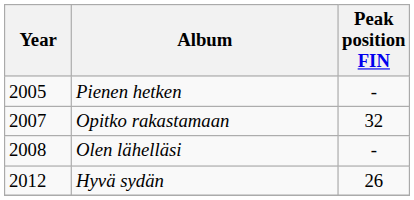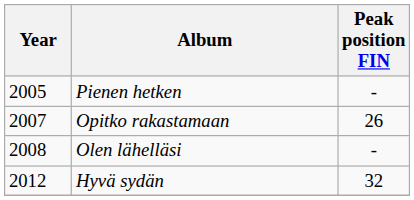Opitko rakastamaan | Peak position FIN: 32 -> 26
Hyvä sydän | Peak position FIN: 26 -> 32
